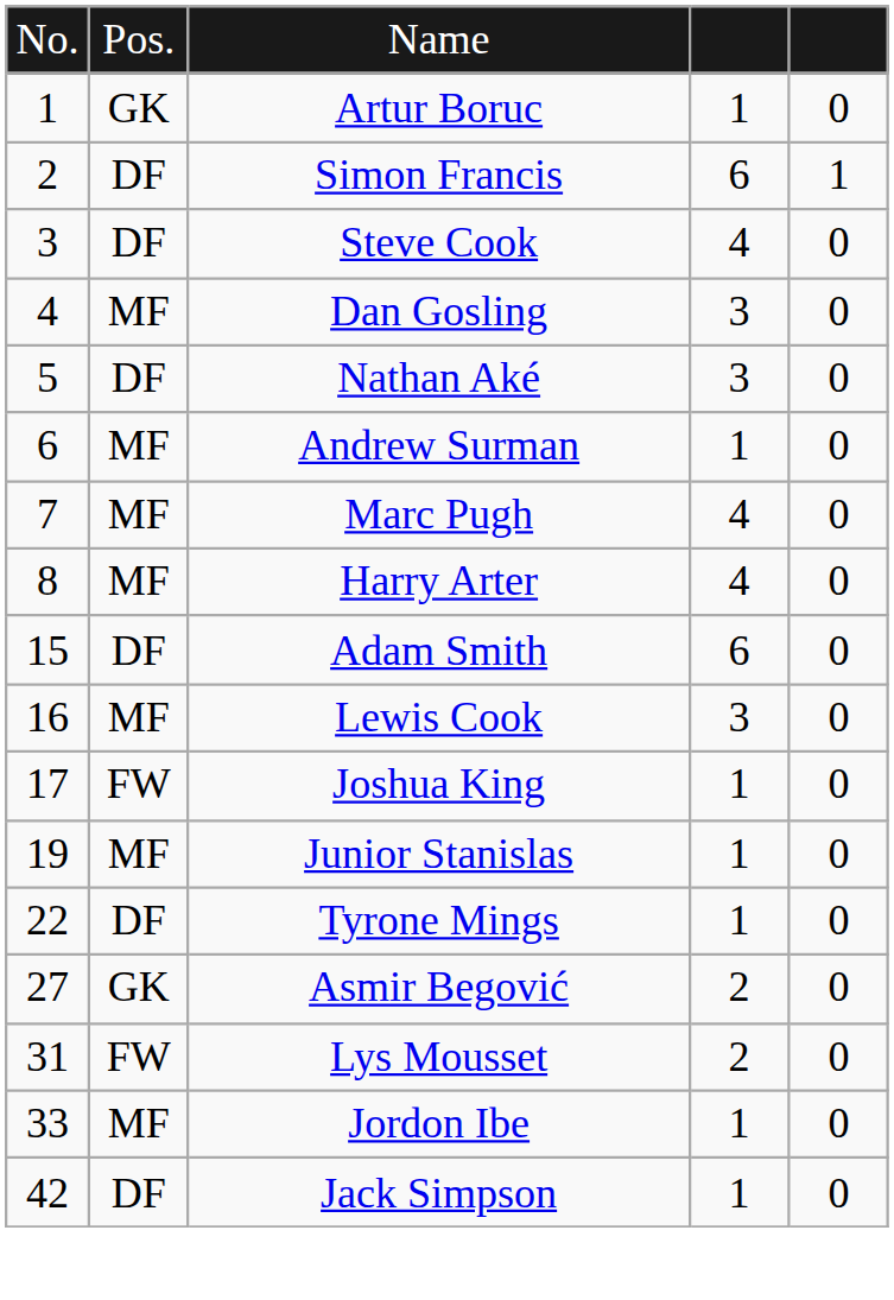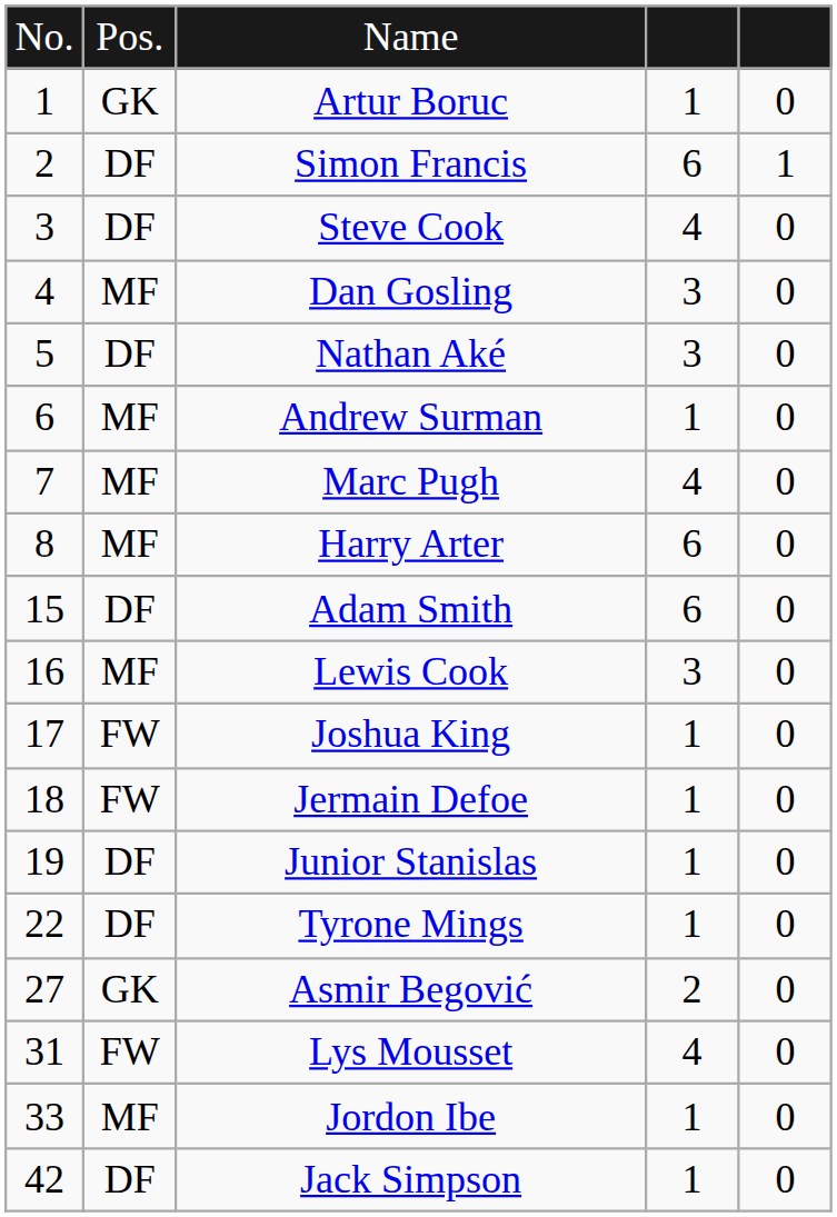Harry Arter | column 4: 4 -> 6
+ row: 18 | FW | Jermain Defoe | 1 | 0
Junior Stanislas | column 2: MF -> DF
Lys Mousset | column 4: 2 -> 4
